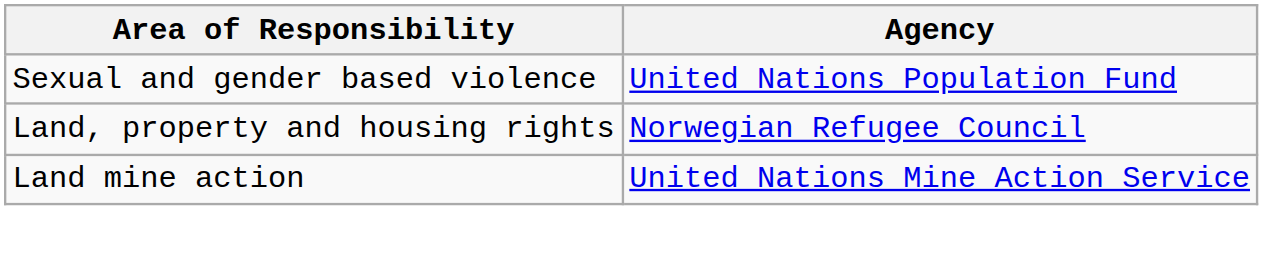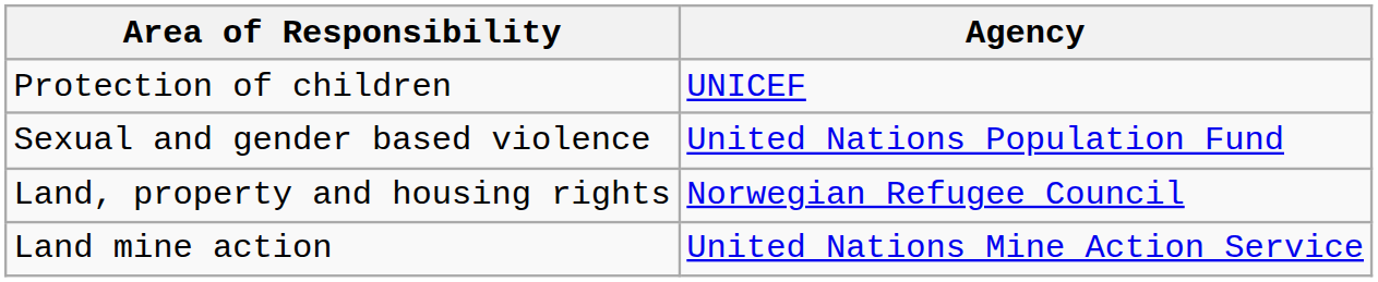+ row: Protection of children | UNICEF
